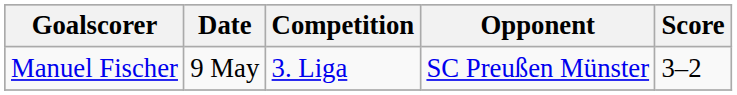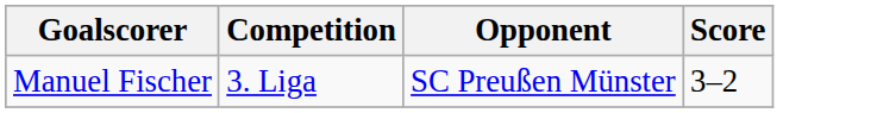- column: Date | 9 May
